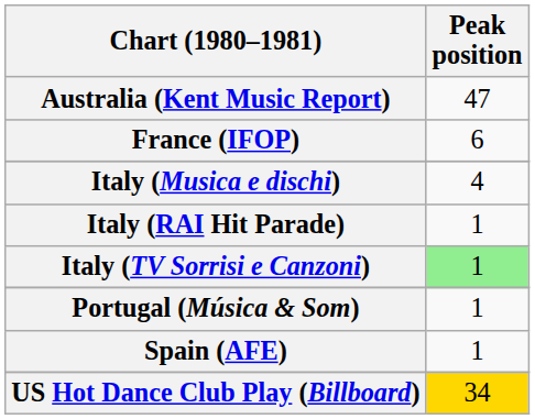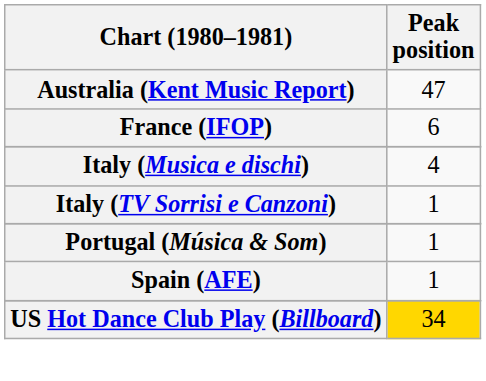- row: Italy (RAI Hit Parade) | 1
Italy (TV Sorrisi e Canzoni) | Peak position: lightgreen background -> no background
